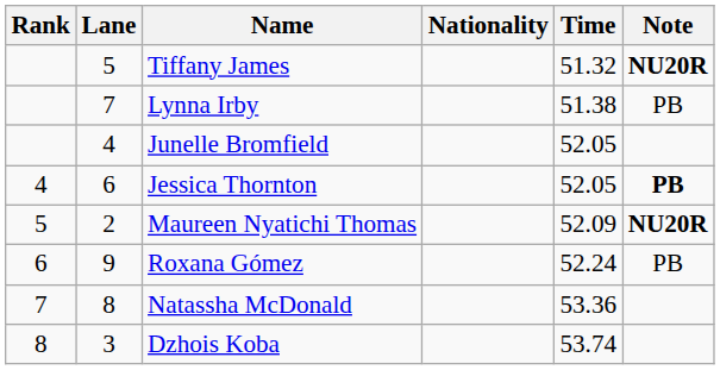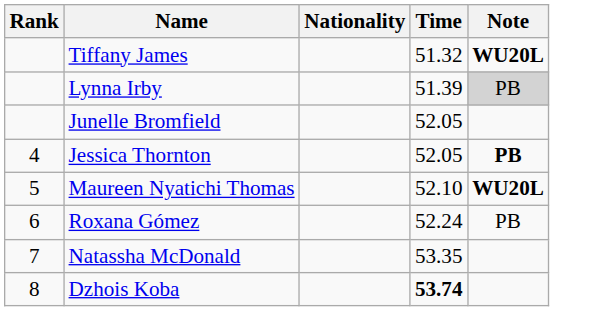- column: Lane | 5 | 7 | 4 | 6 | 2 | 9 | 8 | 3
Tiffany James | Note: NU20R -> WU20L
Lynna Irby | Time: 51.38 -> 51.39
Lynna Irby | Note: no background -> lightgrey background
Maureen Nyatichi Thomas | Time: 52.09 -> 52.10
Maureen Nyatichi Thomas | Note: NU20R -> WU20L
Natassha McDonald | Time: 53.36 -> 53.35
Dzhois Koba | Time: normal -> bold
